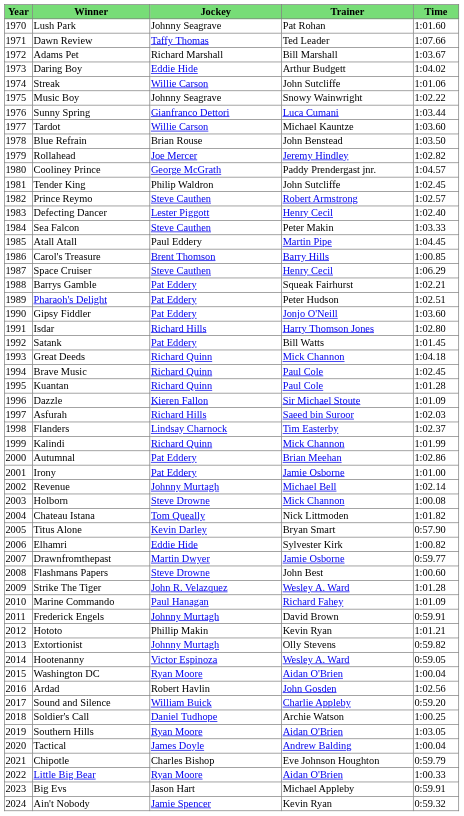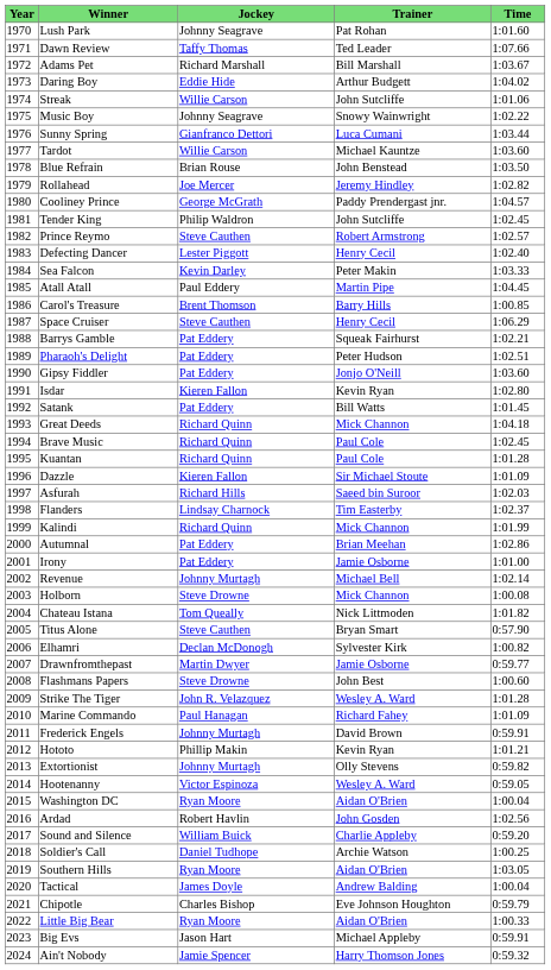Sea Falcon | Jockey: Steve Cauthen -> Kevin Darley
Isdar | Jockey: Richard Hills -> Kieren Fallon
Isdar | Trainer: Harry Thomson Jones -> Kevin Ryan
Titus Alone | Jockey: Kevin Darley -> Steve Cauthen
Elhamri | Jockey: Eddie Hide -> Declan McDonogh
Ain't Nobody | Trainer: Kevin Ryan -> Harry Thomson Jones
